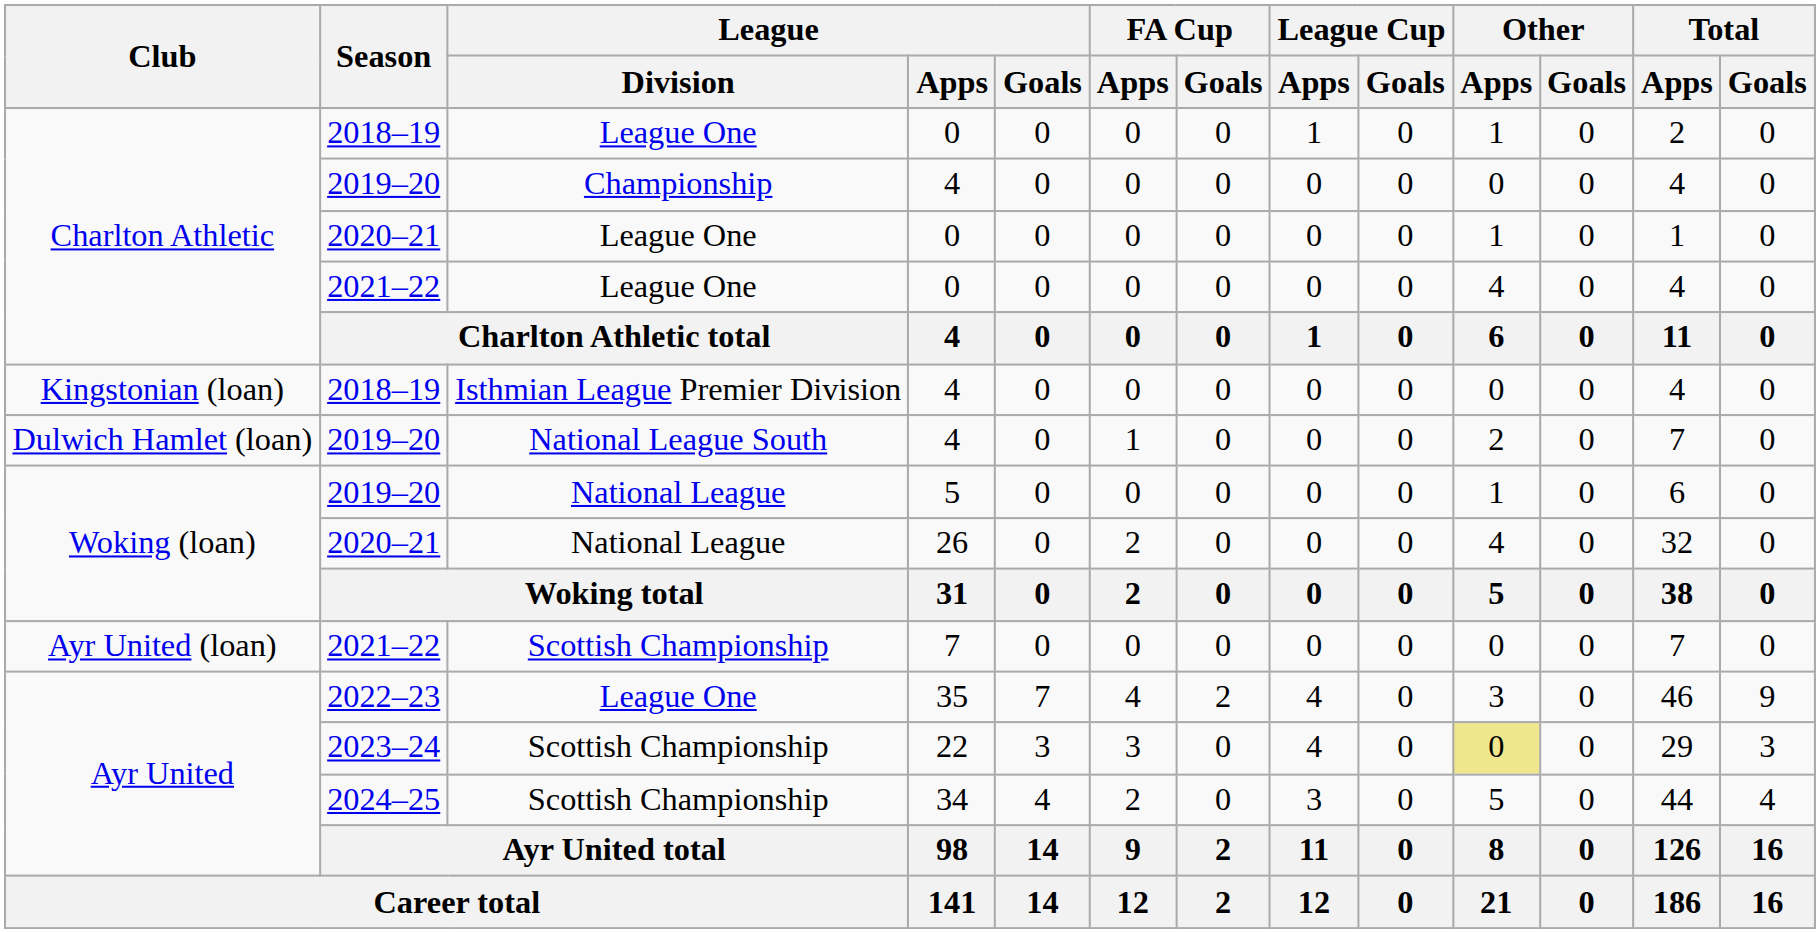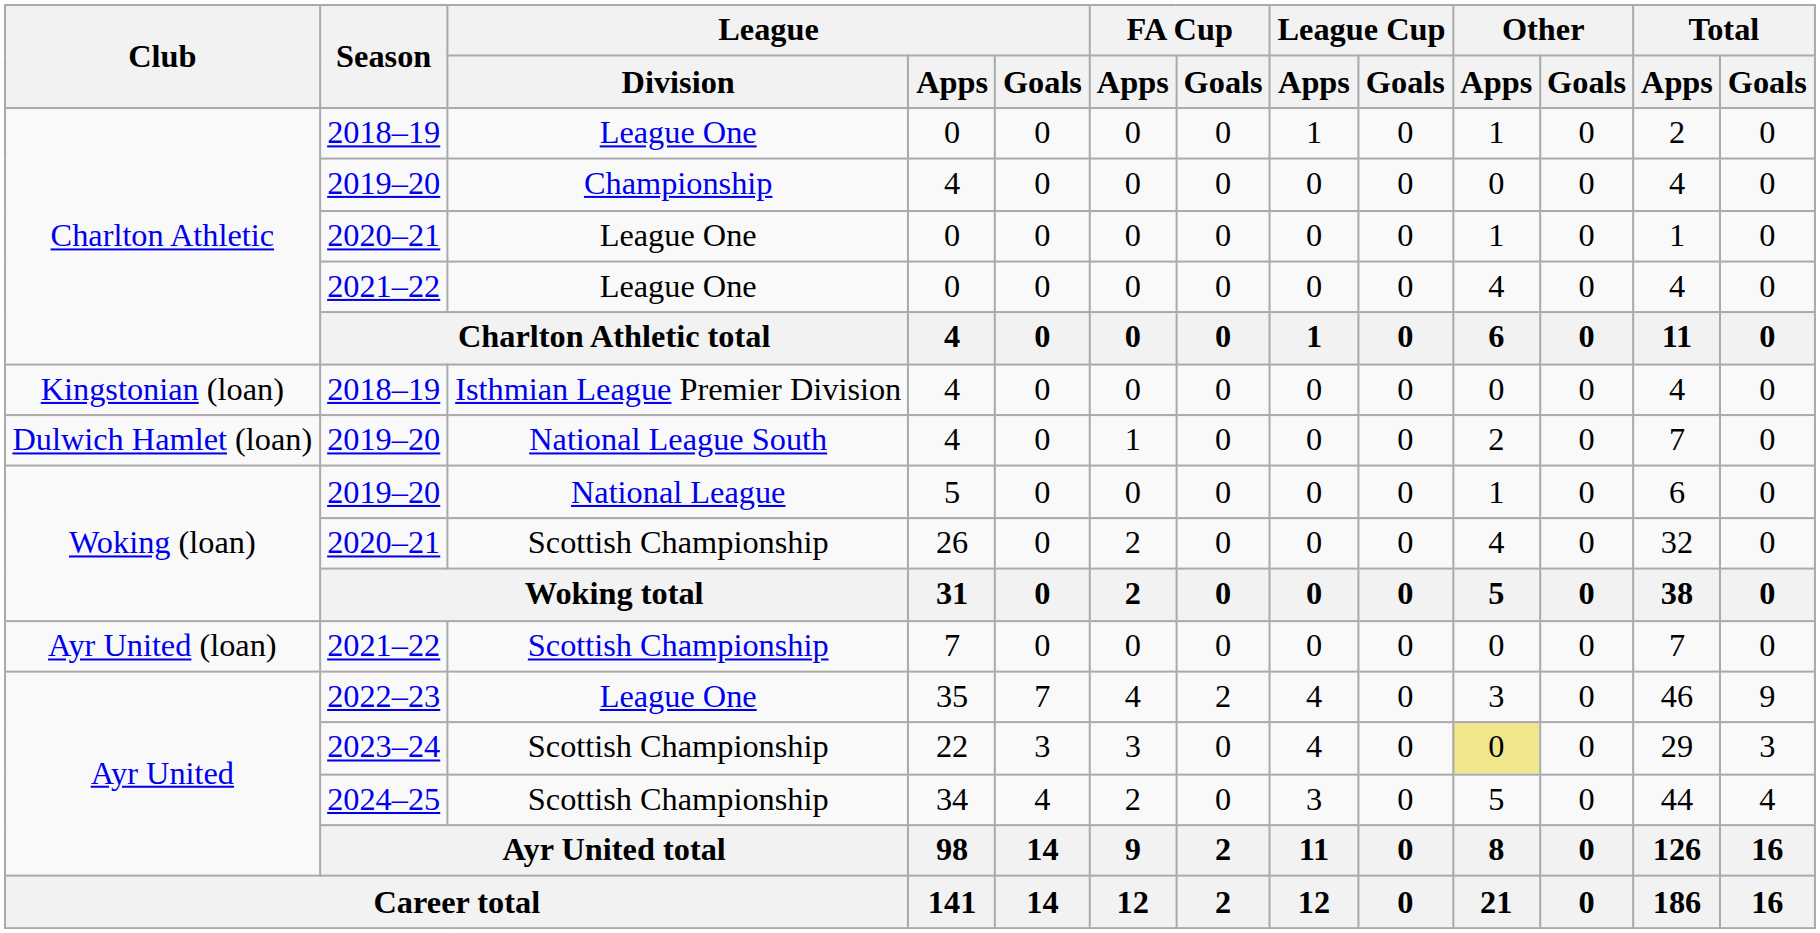26 | League / Division: National League -> Scottish Championship
